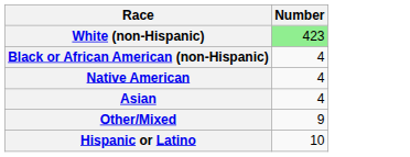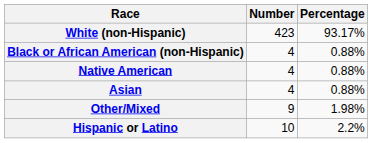+ column: Percentage | 93.17% | 0.88% | 0.88% | 0.88% | 1.98% | 2.2%
White (non-Hispanic) | Number: lightgreen background -> no background
